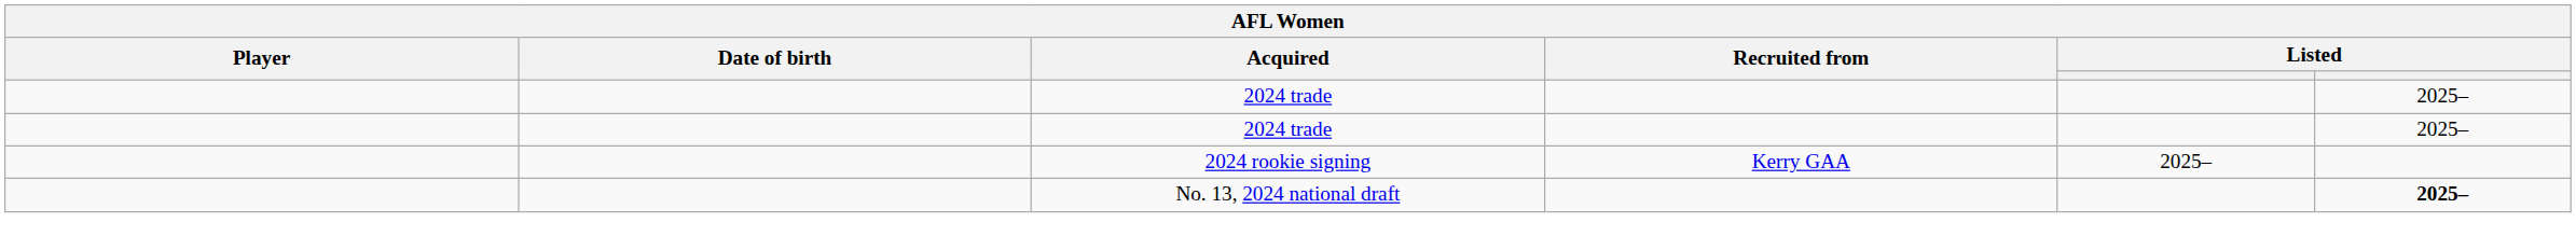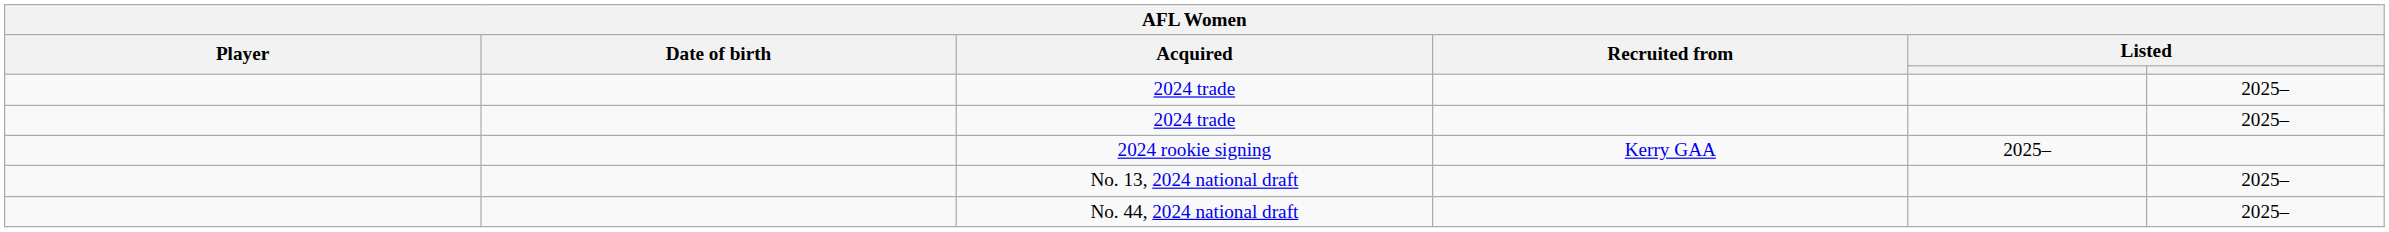No. 13, 2024 national draft | column 6: bold -> normal
+ row: No. 44, 2024 national draft | 2025–
